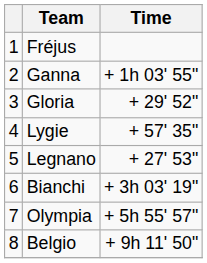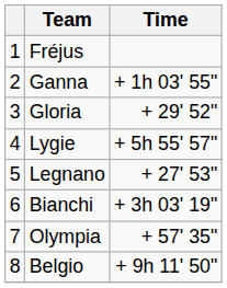Lygie | Time: + 57' 35" -> + 5h 55' 57"
Olympia | Time: + 5h 55' 57" -> + 57' 35"
